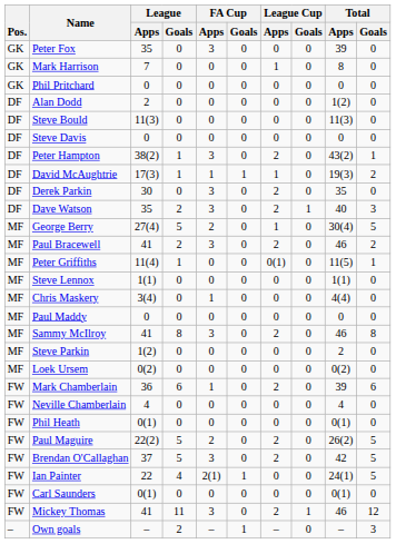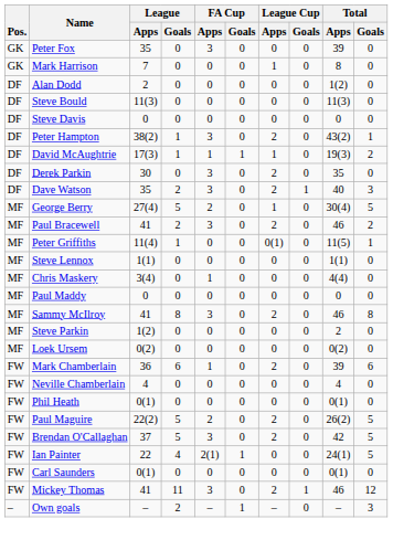- row: GK | Phil Pritchard | 0 | 0 | 0 | 0 | 0 | 0 | 0 | 0
